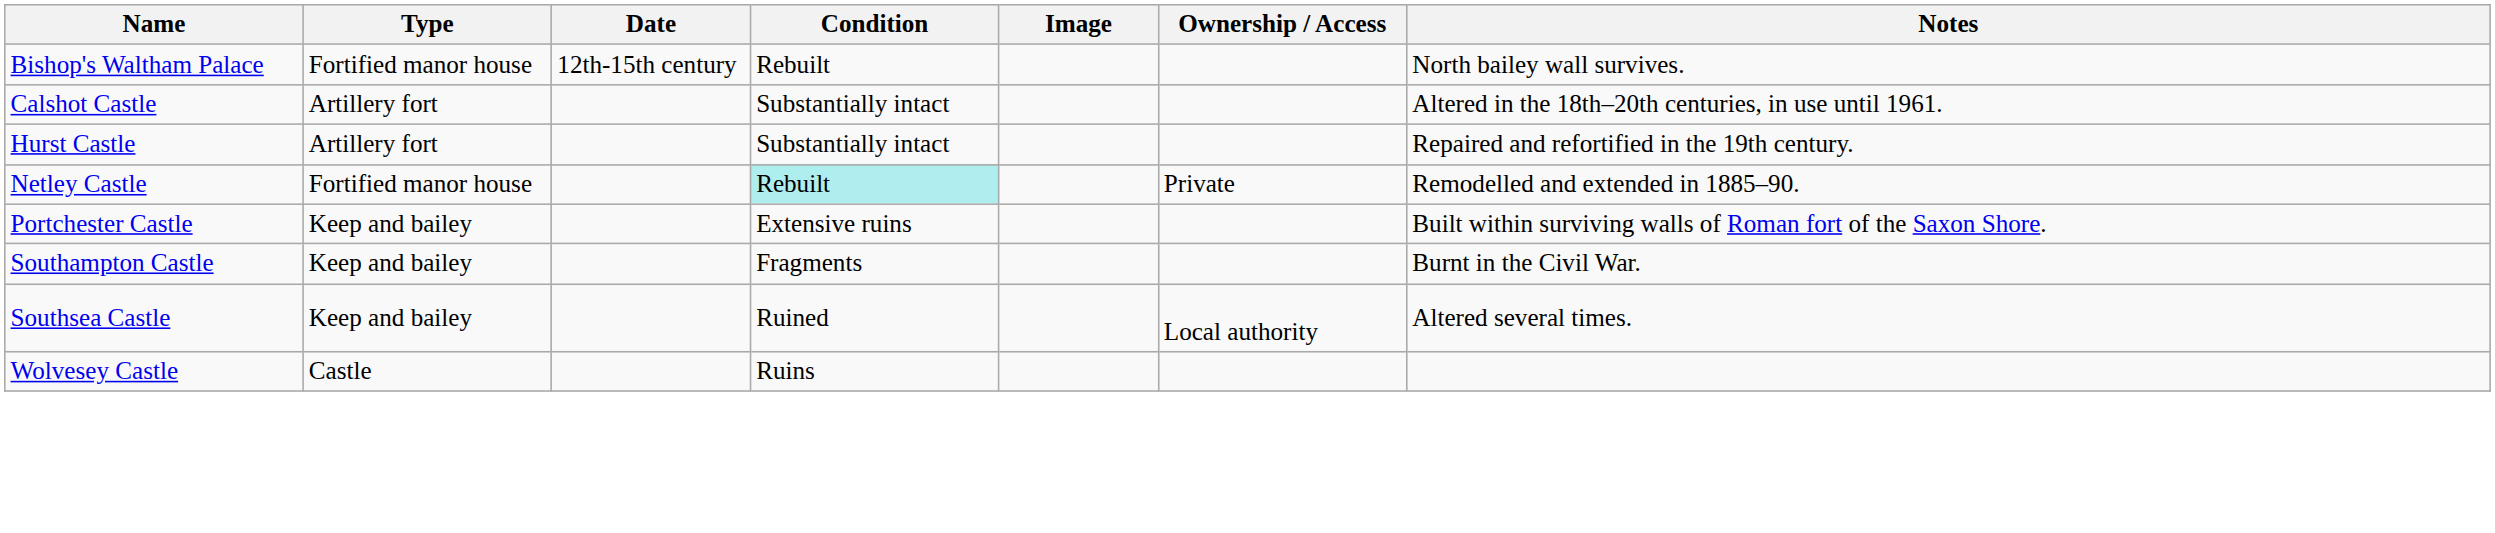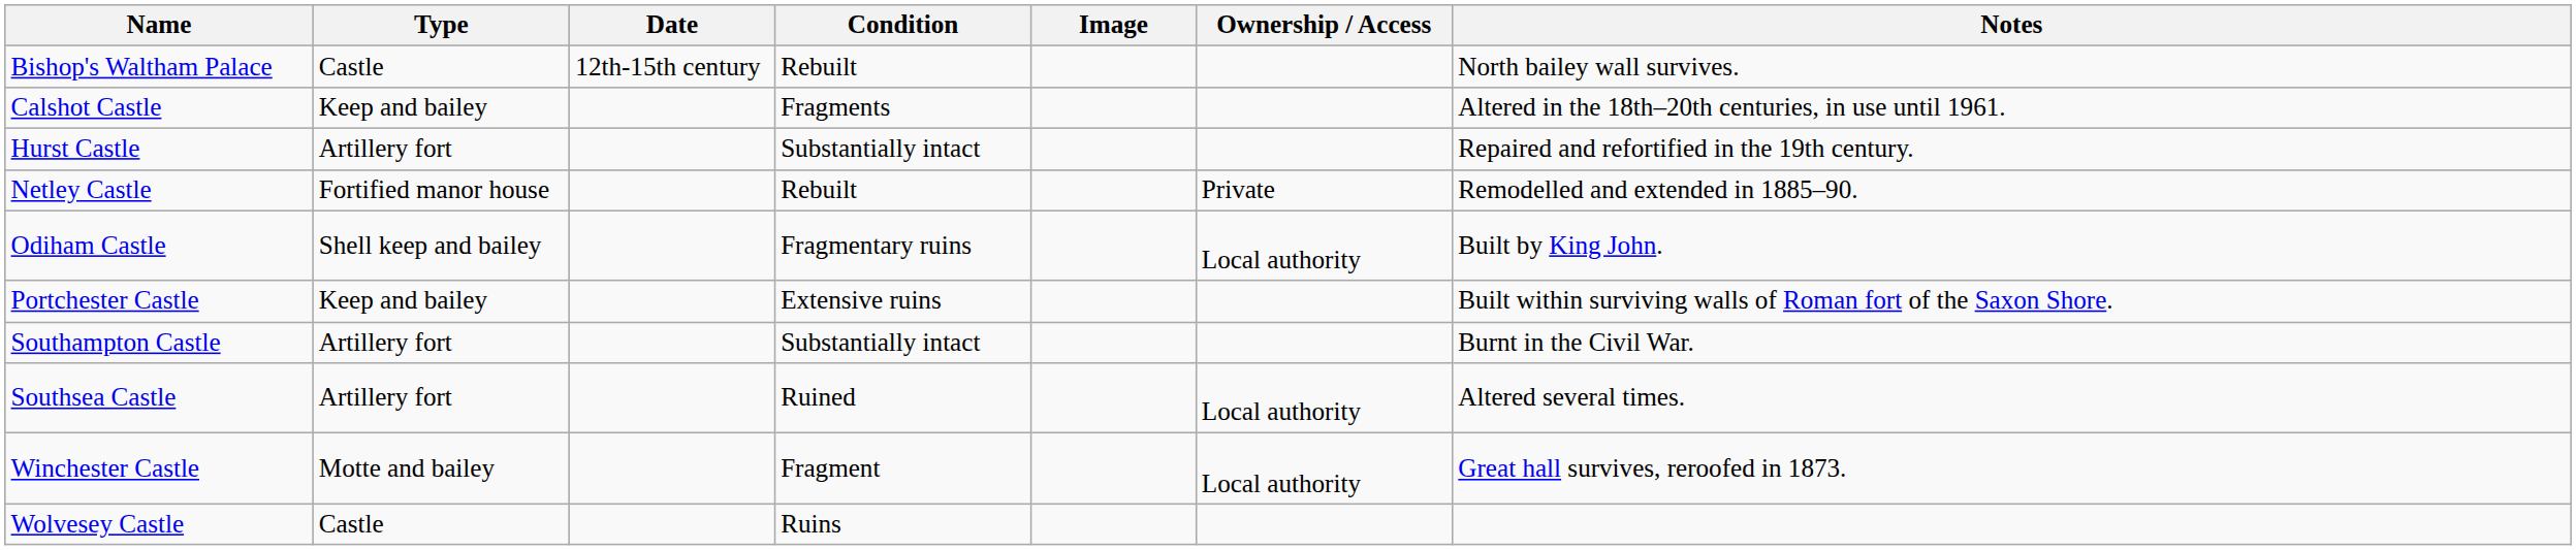Bishop's Waltham Palace | Type: Fortified manor house -> Castle
Calshot Castle | Type: Artillery fort -> Keep and bailey
Calshot Castle | Condition: Substantially intact -> Fragments
Netley Castle | Condition: paleturquoise background -> no background
+ row: Odiham Castle | Shell keep and bailey | Fragmentary ruins | Local authority | Built by King John.
Southampton Castle | Type: Keep and bailey -> Artillery fort
Southampton Castle | Condition: Fragments -> Substantially intact
Southsea Castle | Type: Keep and bailey -> Artillery fort
+ row: Winchester Castle | Motte and bailey | Fragment | Local authority | Great hall survives, reroofed in 1873.
